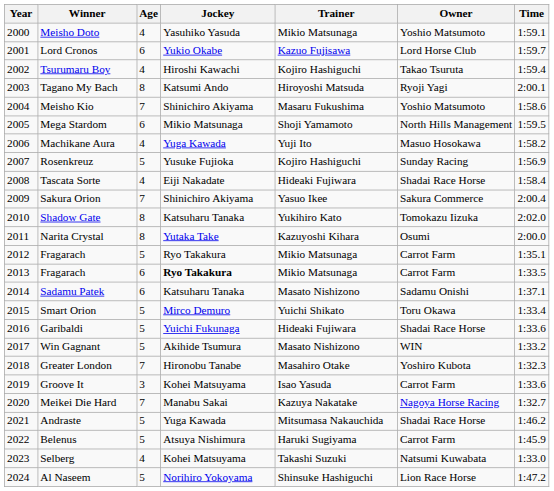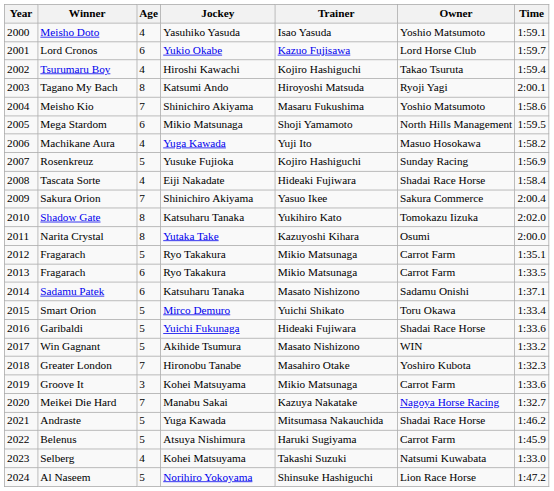Meisho Doto | Trainer: Mikio Matsunaga -> Isao Yasuda
2013 / Fragarach | Jockey: bold -> normal
Groove It | Trainer: Isao Yasuda -> Mikio Matsunaga
